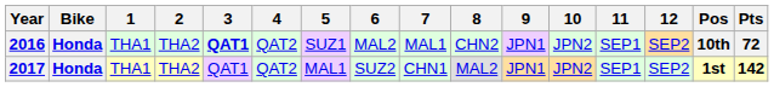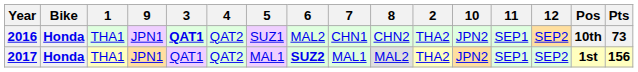columns swapped: 2 <-> 9
2016 | 7: MAL1 -> CHN1
2016 | Pts: 72 -> 73
2017 | 6: normal -> bold
2017 | 7: CHN1 -> MAL1
2017 | Pts: 142 -> 156
